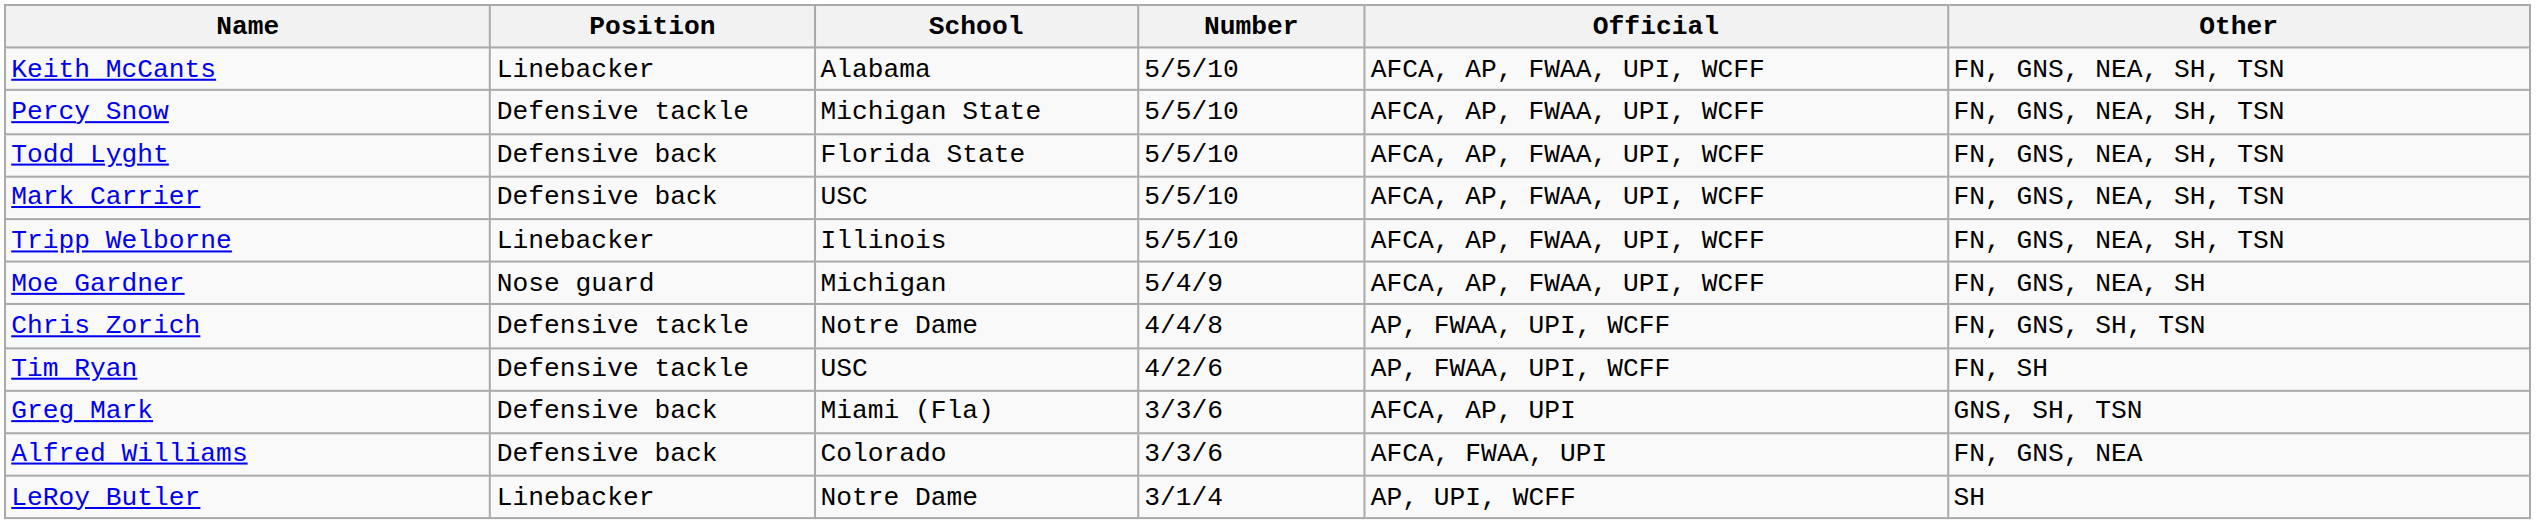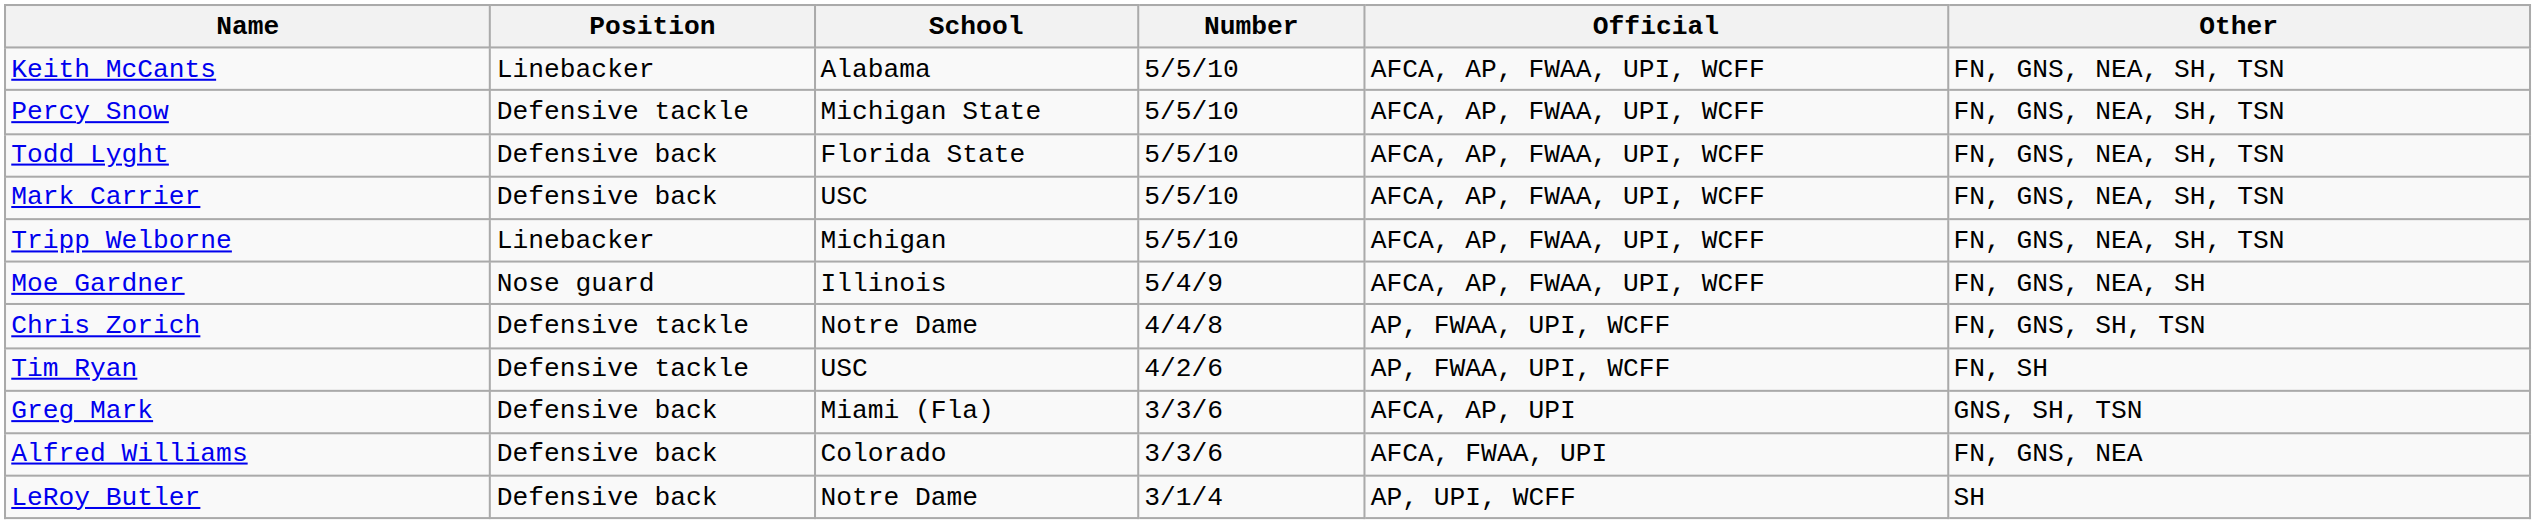Tripp Welborne | School: Illinois -> Michigan
Moe Gardner | School: Michigan -> Illinois
LeRoy Butler | Position: Linebacker -> Defensive back
